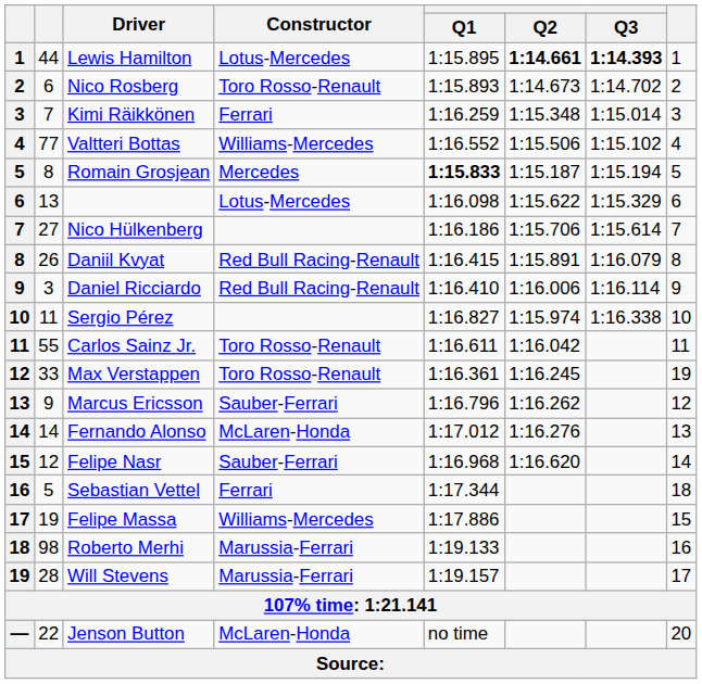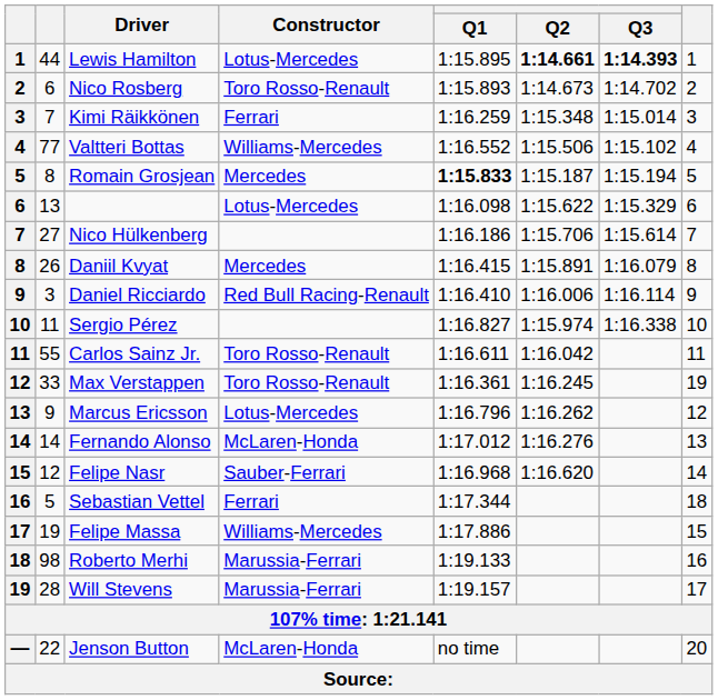Daniil Kvyat | Constructor: Red Bull Racing-Renault -> Mercedes
Marcus Ericsson | Constructor: Sauber-Ferrari -> Lotus-Mercedes
